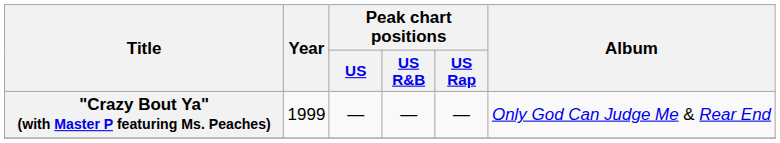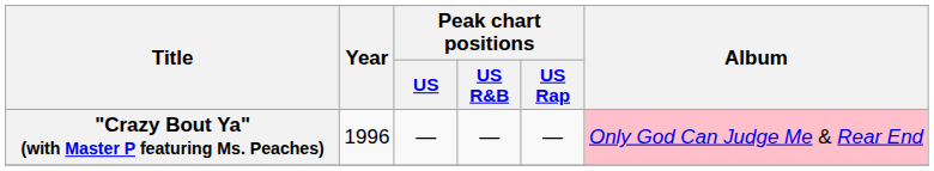"Crazy Bout Ya" (with Master P featuring Ms. Peaches) | Year: 1999 -> 1996
"Crazy Bout Ya" (with Master P featuring Ms. Peaches) | Album: no background -> pink background
